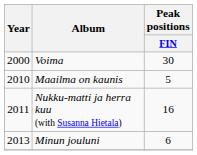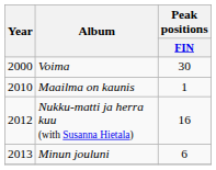Maailma on kaunis | Peak positions / FIN: 5 -> 1
Nukku-matti ja herra kuu (with Susanna Hietala) | Year: 2011 -> 2012
